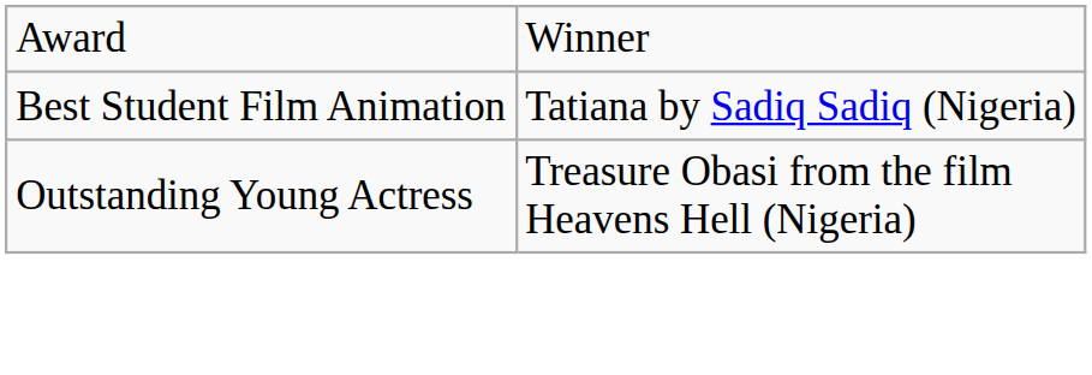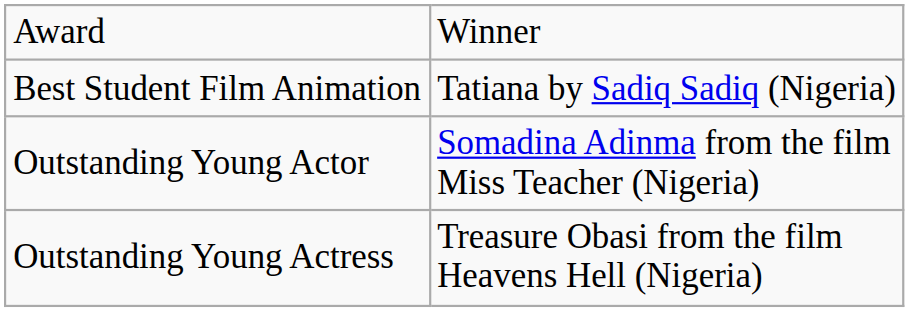+ row: Outstanding Young Actor | Somadina Adinma from the film Miss Teacher (Nigeria)
